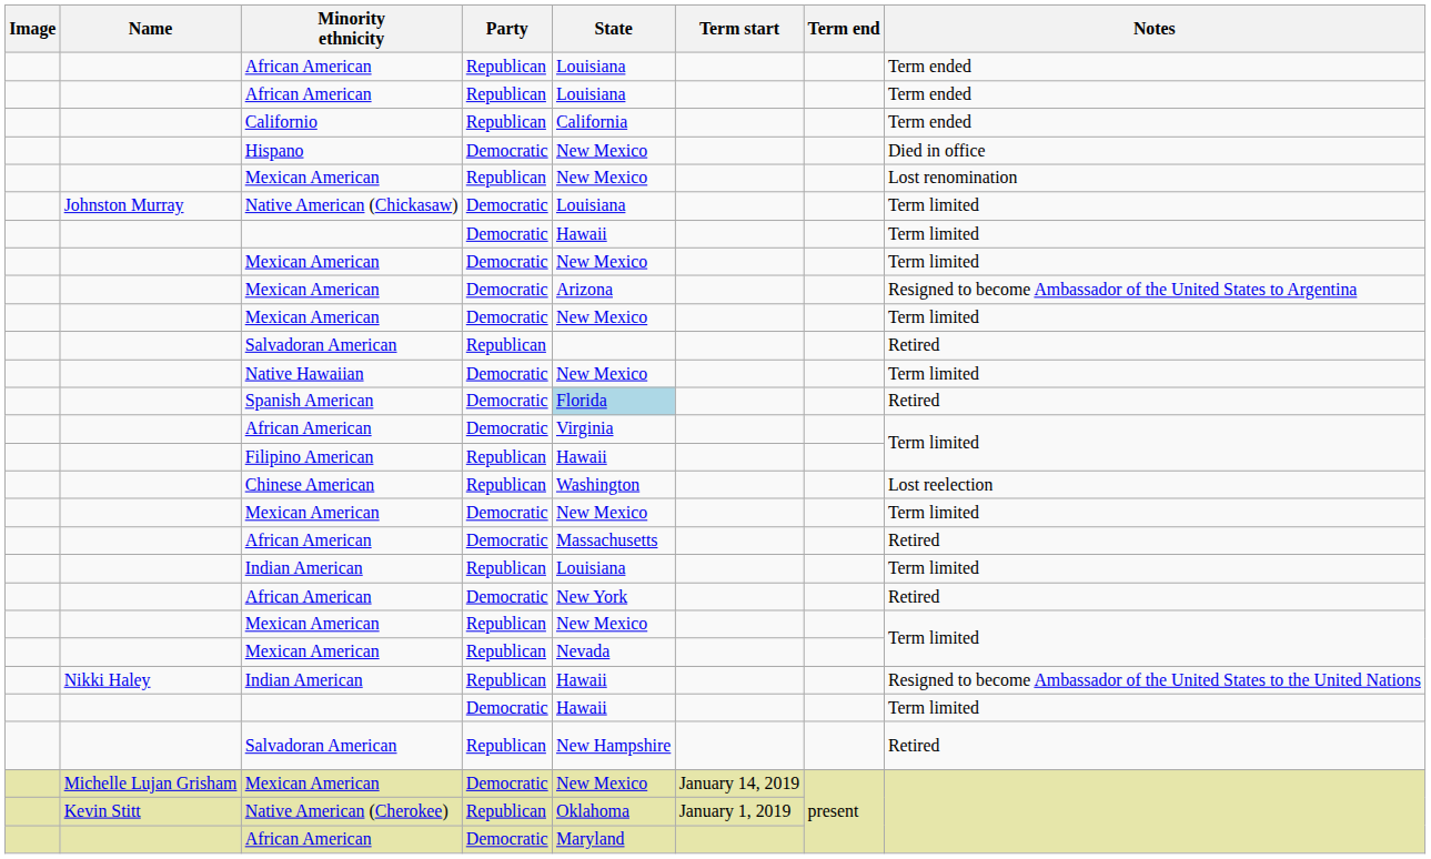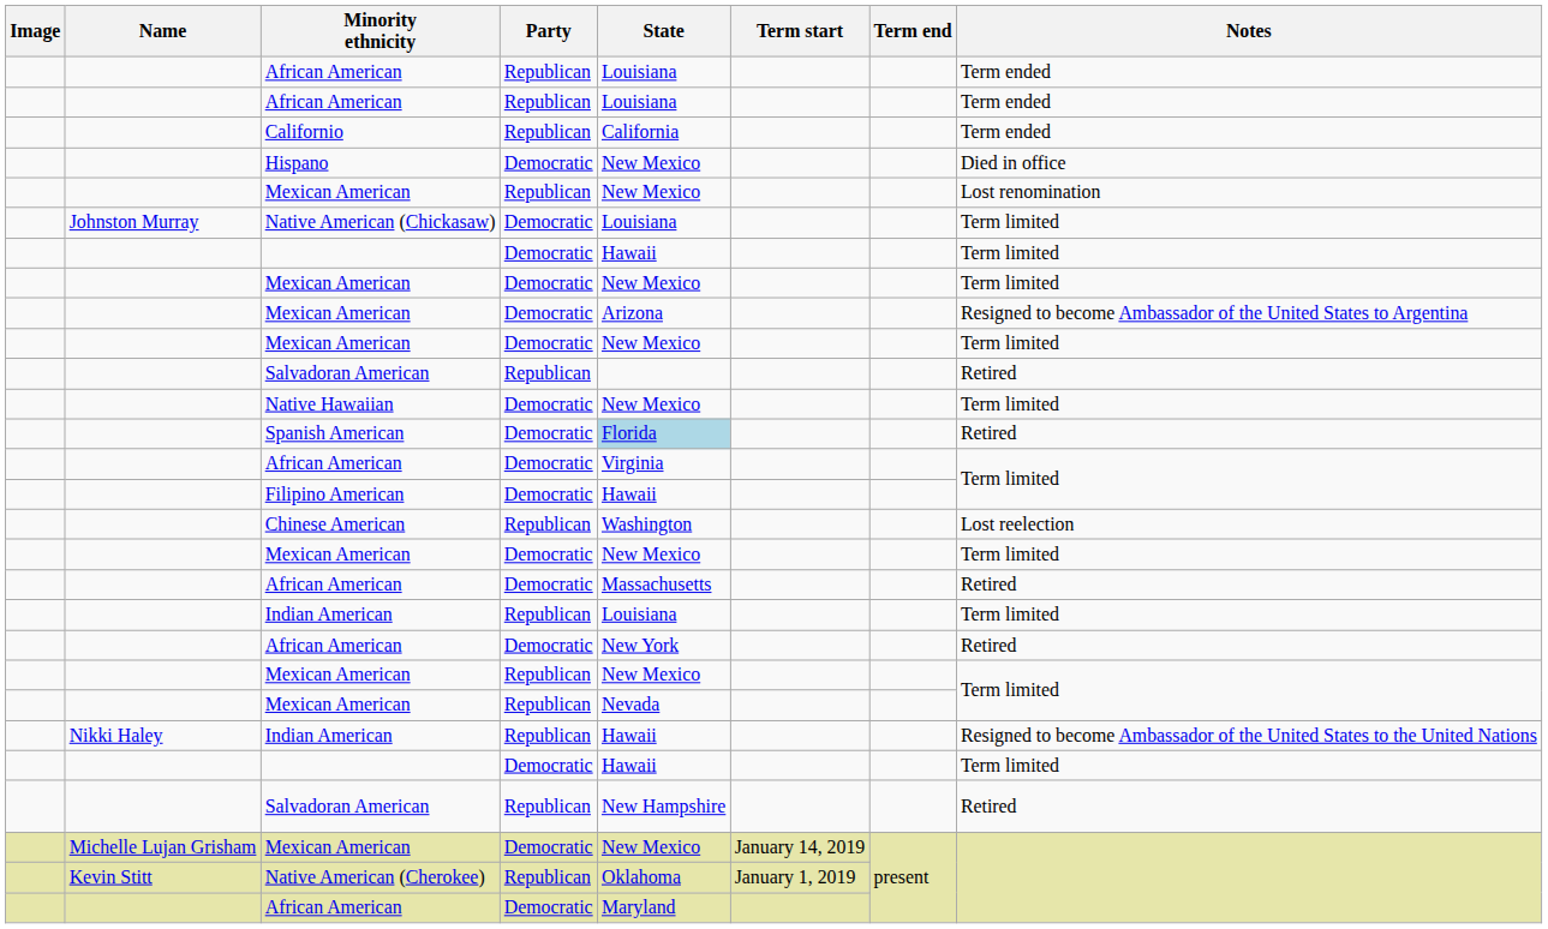Filipino American | Party: Republican -> Democratic
